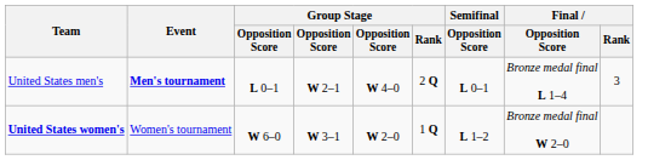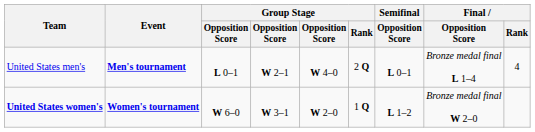United States men's | Final / Rank: 3 -> 4
United States women's | Event: normal -> bold
